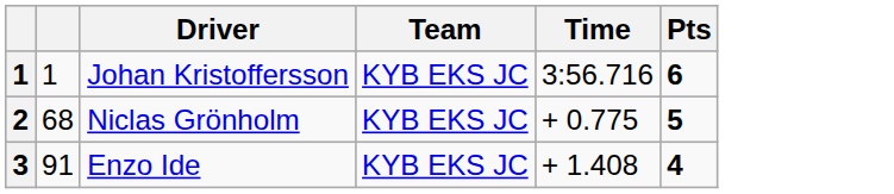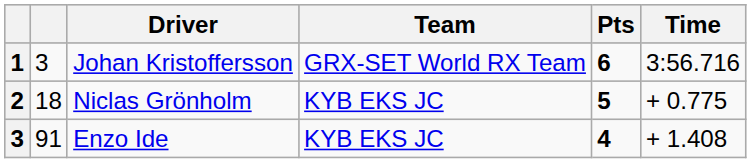columns swapped: Time <-> Pts
Johan Kristoffersson | column 2: 1 -> 3
Johan Kristoffersson | Team: KYB EKS JC -> GRX-SET World RX Team
Niclas Grönholm | column 2: 68 -> 18
